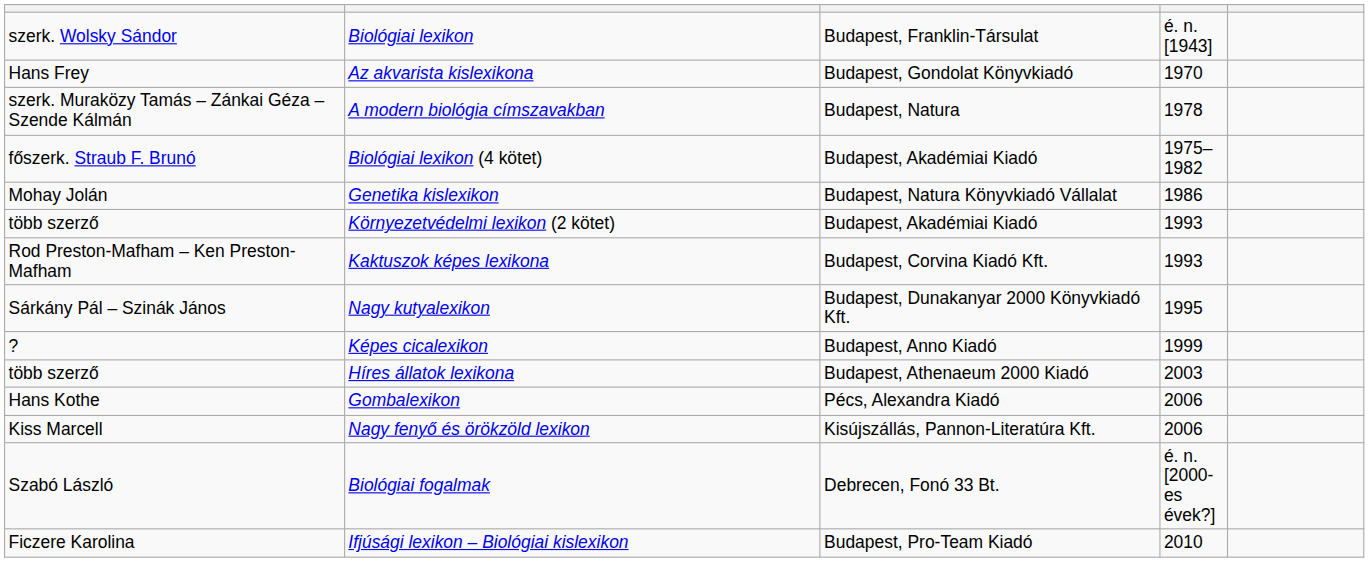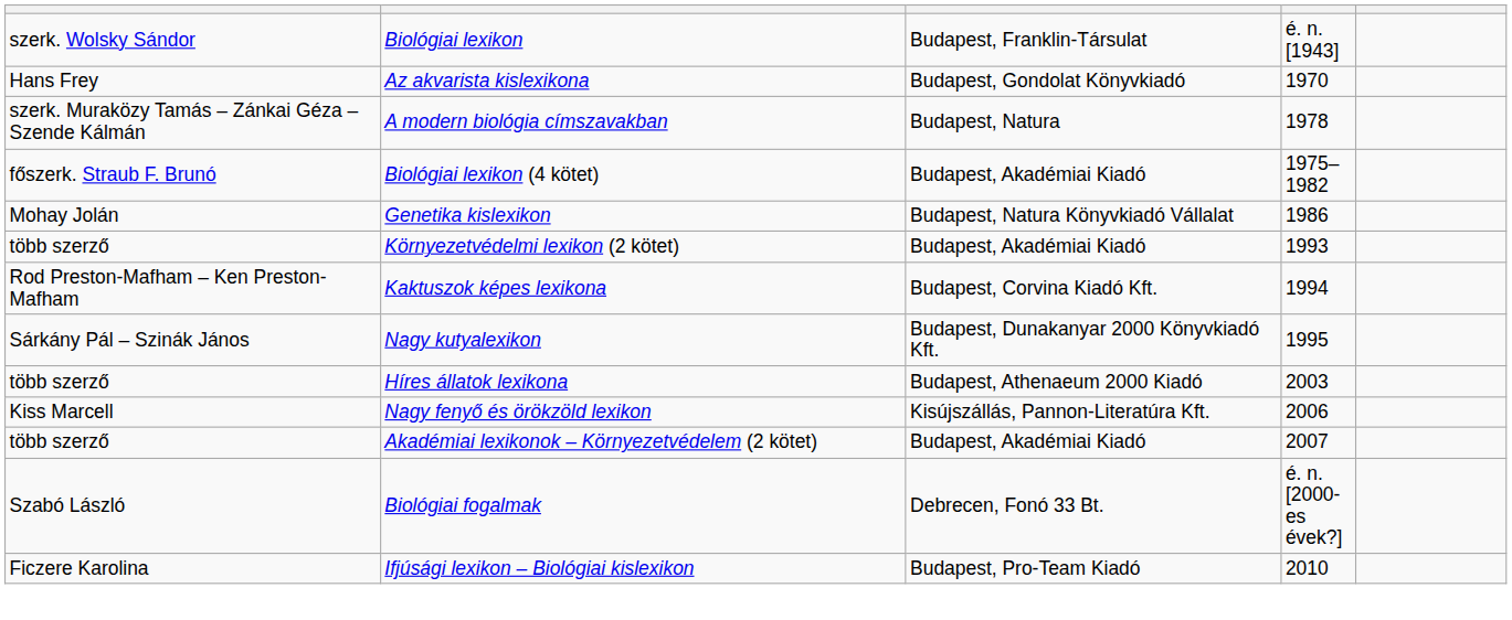Kaktuszok képes lexikona | column 4: 1993 -> 1994
- row: ? | Képes cicalexikon | Budapest, Anno Kiadó | 1999
- row: Hans Kothe | Gombalexikon | Pécs, Alexandra Kiadó | 2006
+ row: több szerző | Akadémiai lexikonok – Környezetvédelem (2 kötet) | Budapest, Akadémiai Kiadó | 2007
